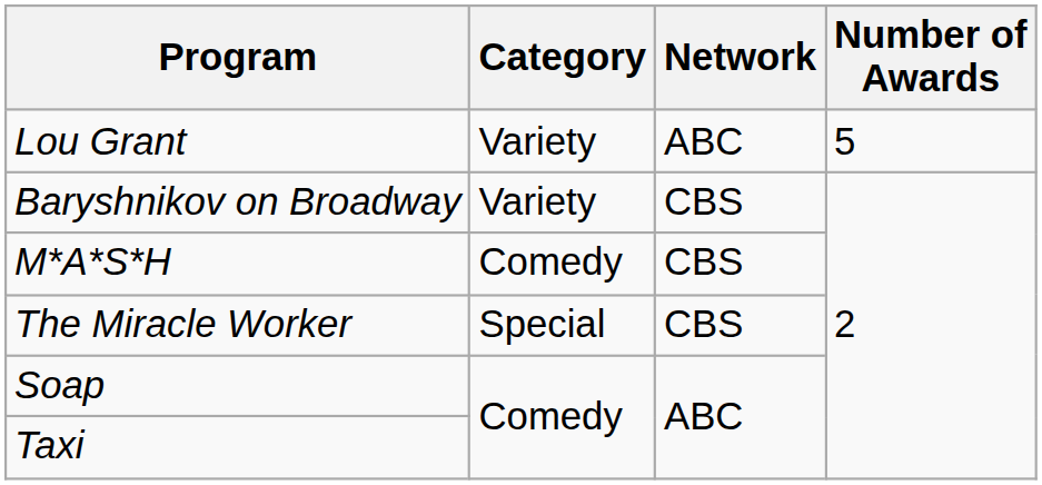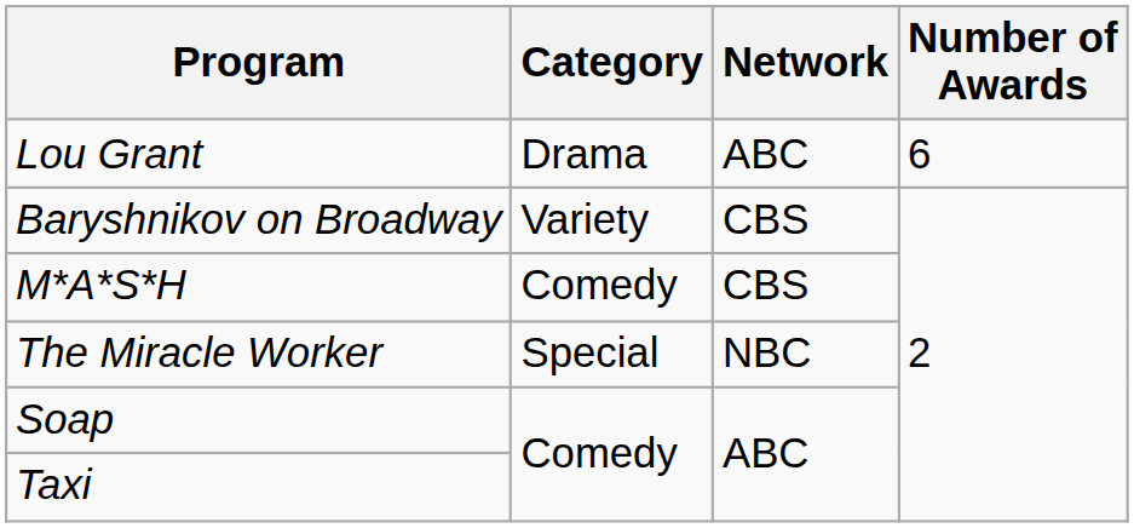Lou Grant | Category: Variety -> Drama
Lou Grant | Number of Awards: 5 -> 6
The Miracle Worker | Network: CBS -> NBC
